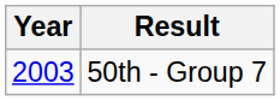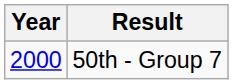50th - Group 7 | Year: 2003 -> 2000
